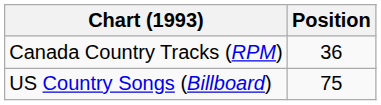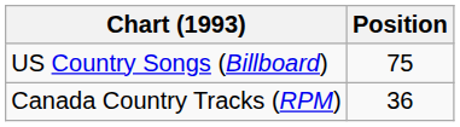rows swapped: Canada Country Tracks (RPM) <-> US Country Songs (Billboard)
